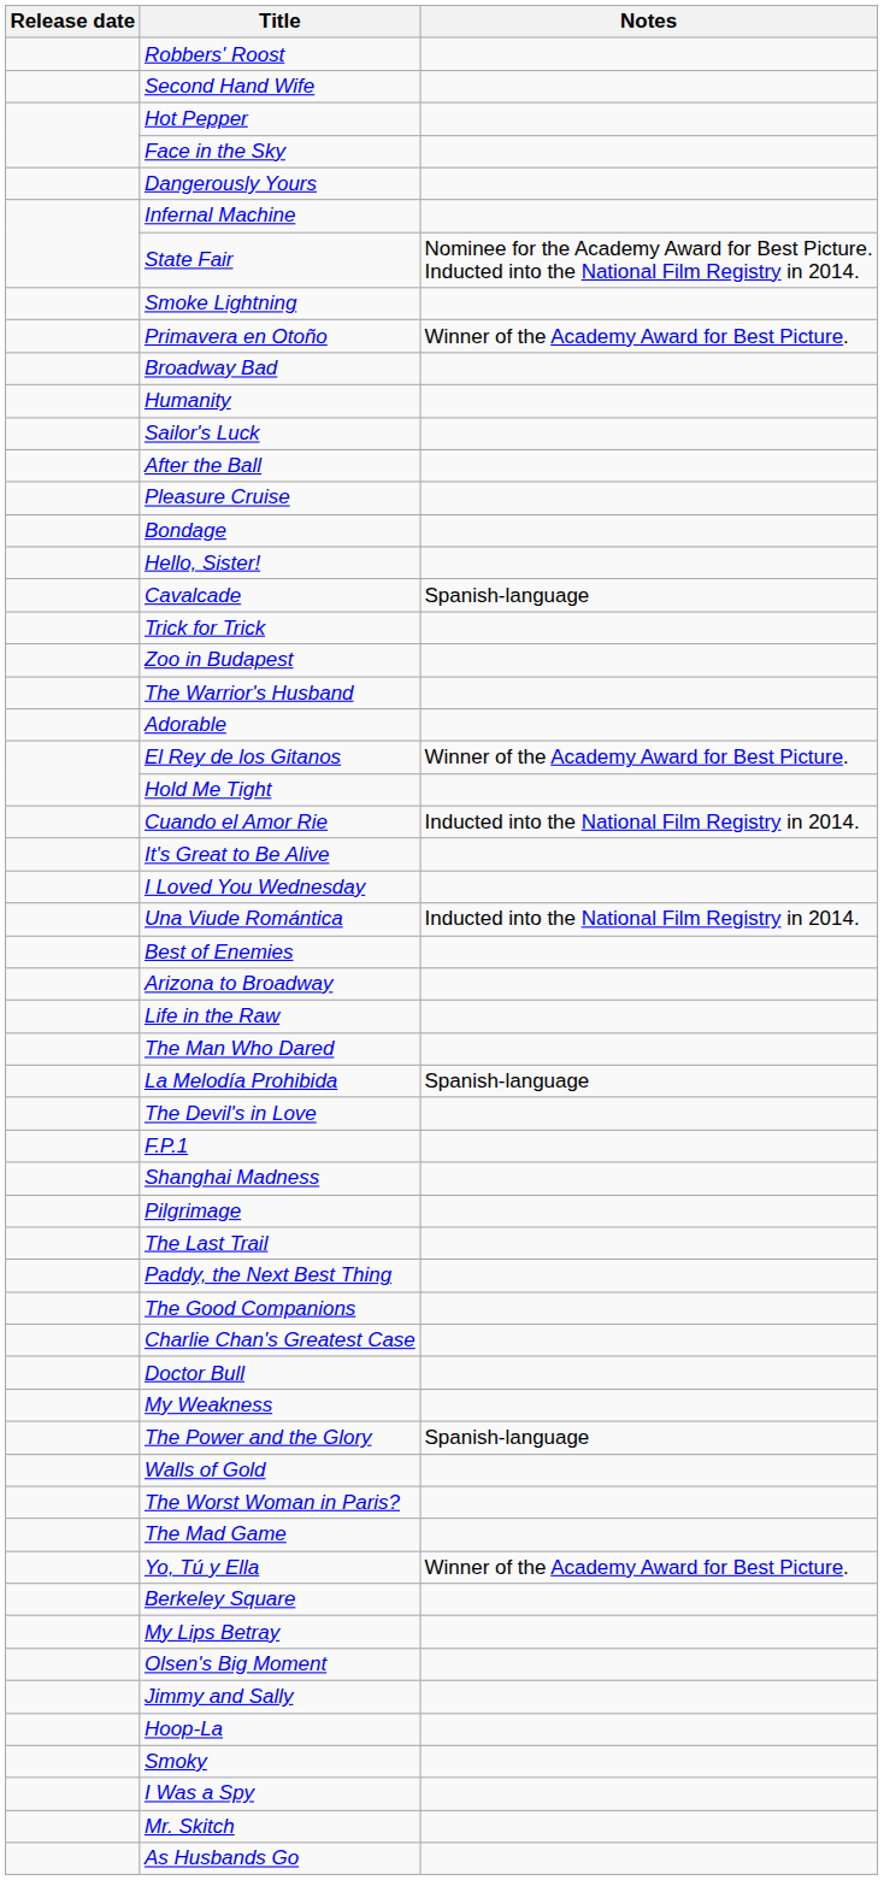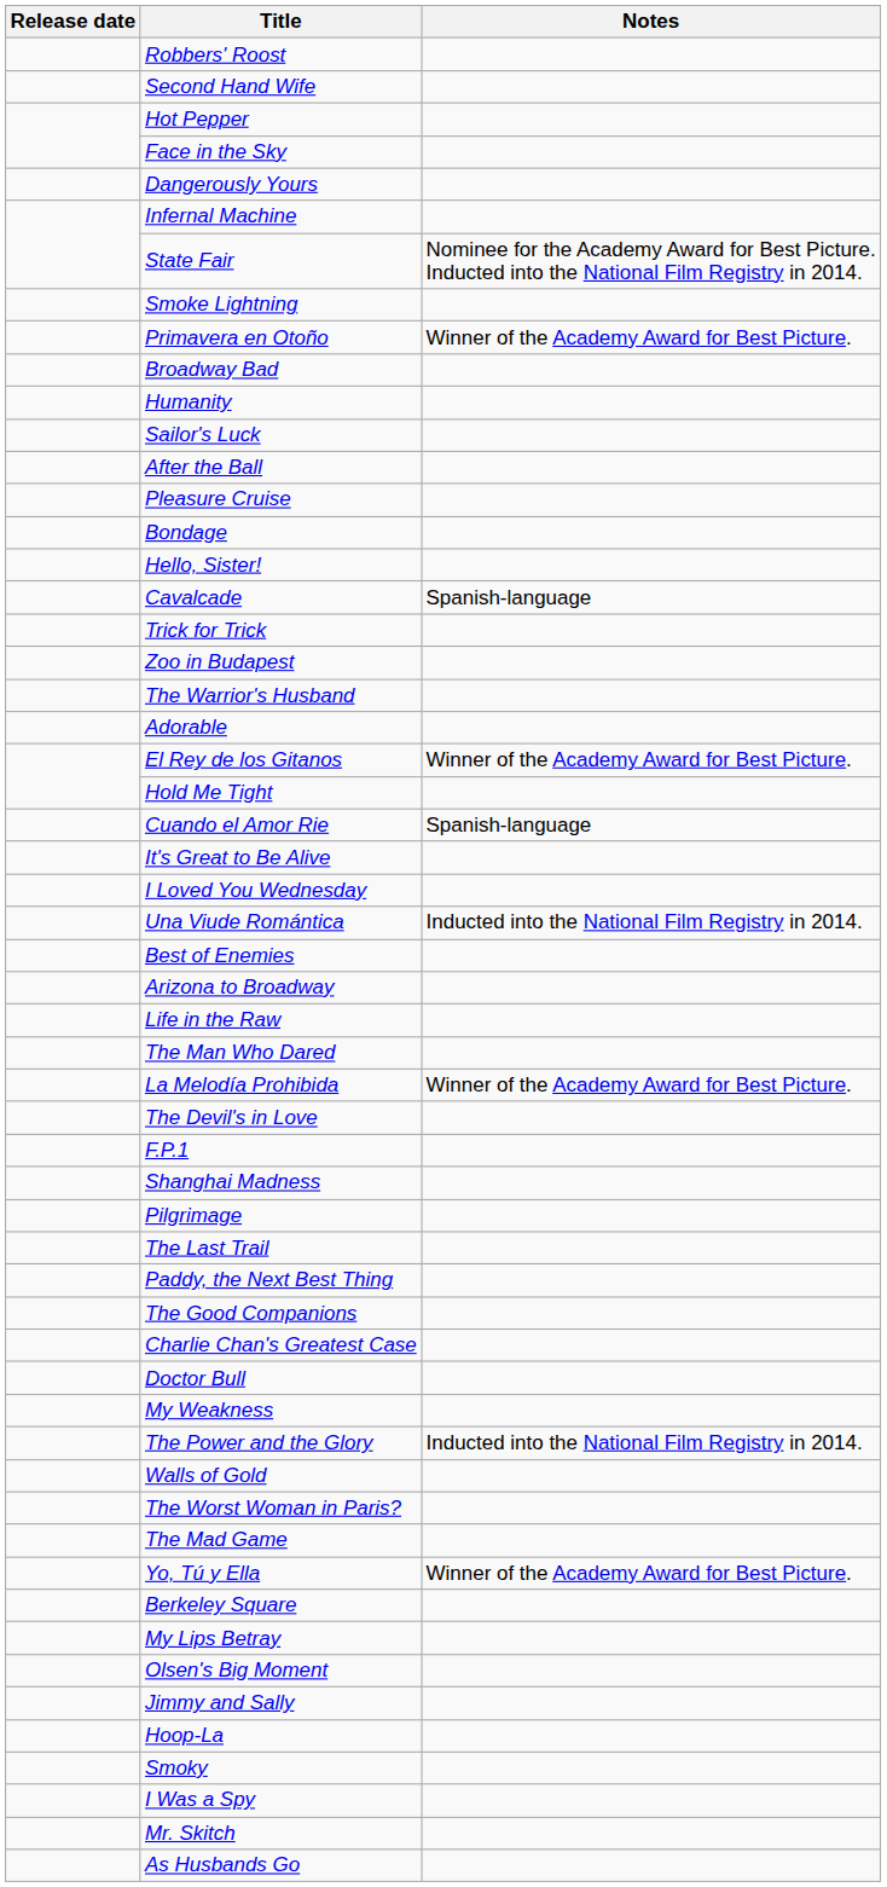Cuando el Amor Rie | Notes: Inducted into the National Film Registry in 2014. -> Spanish-language
La Melodía Prohibida | Notes: Spanish-language -> Winner of the Academy Award for Best Picture.
The Power and the Glory | Notes: Spanish-language -> Inducted into the National Film Registry in 2014.
